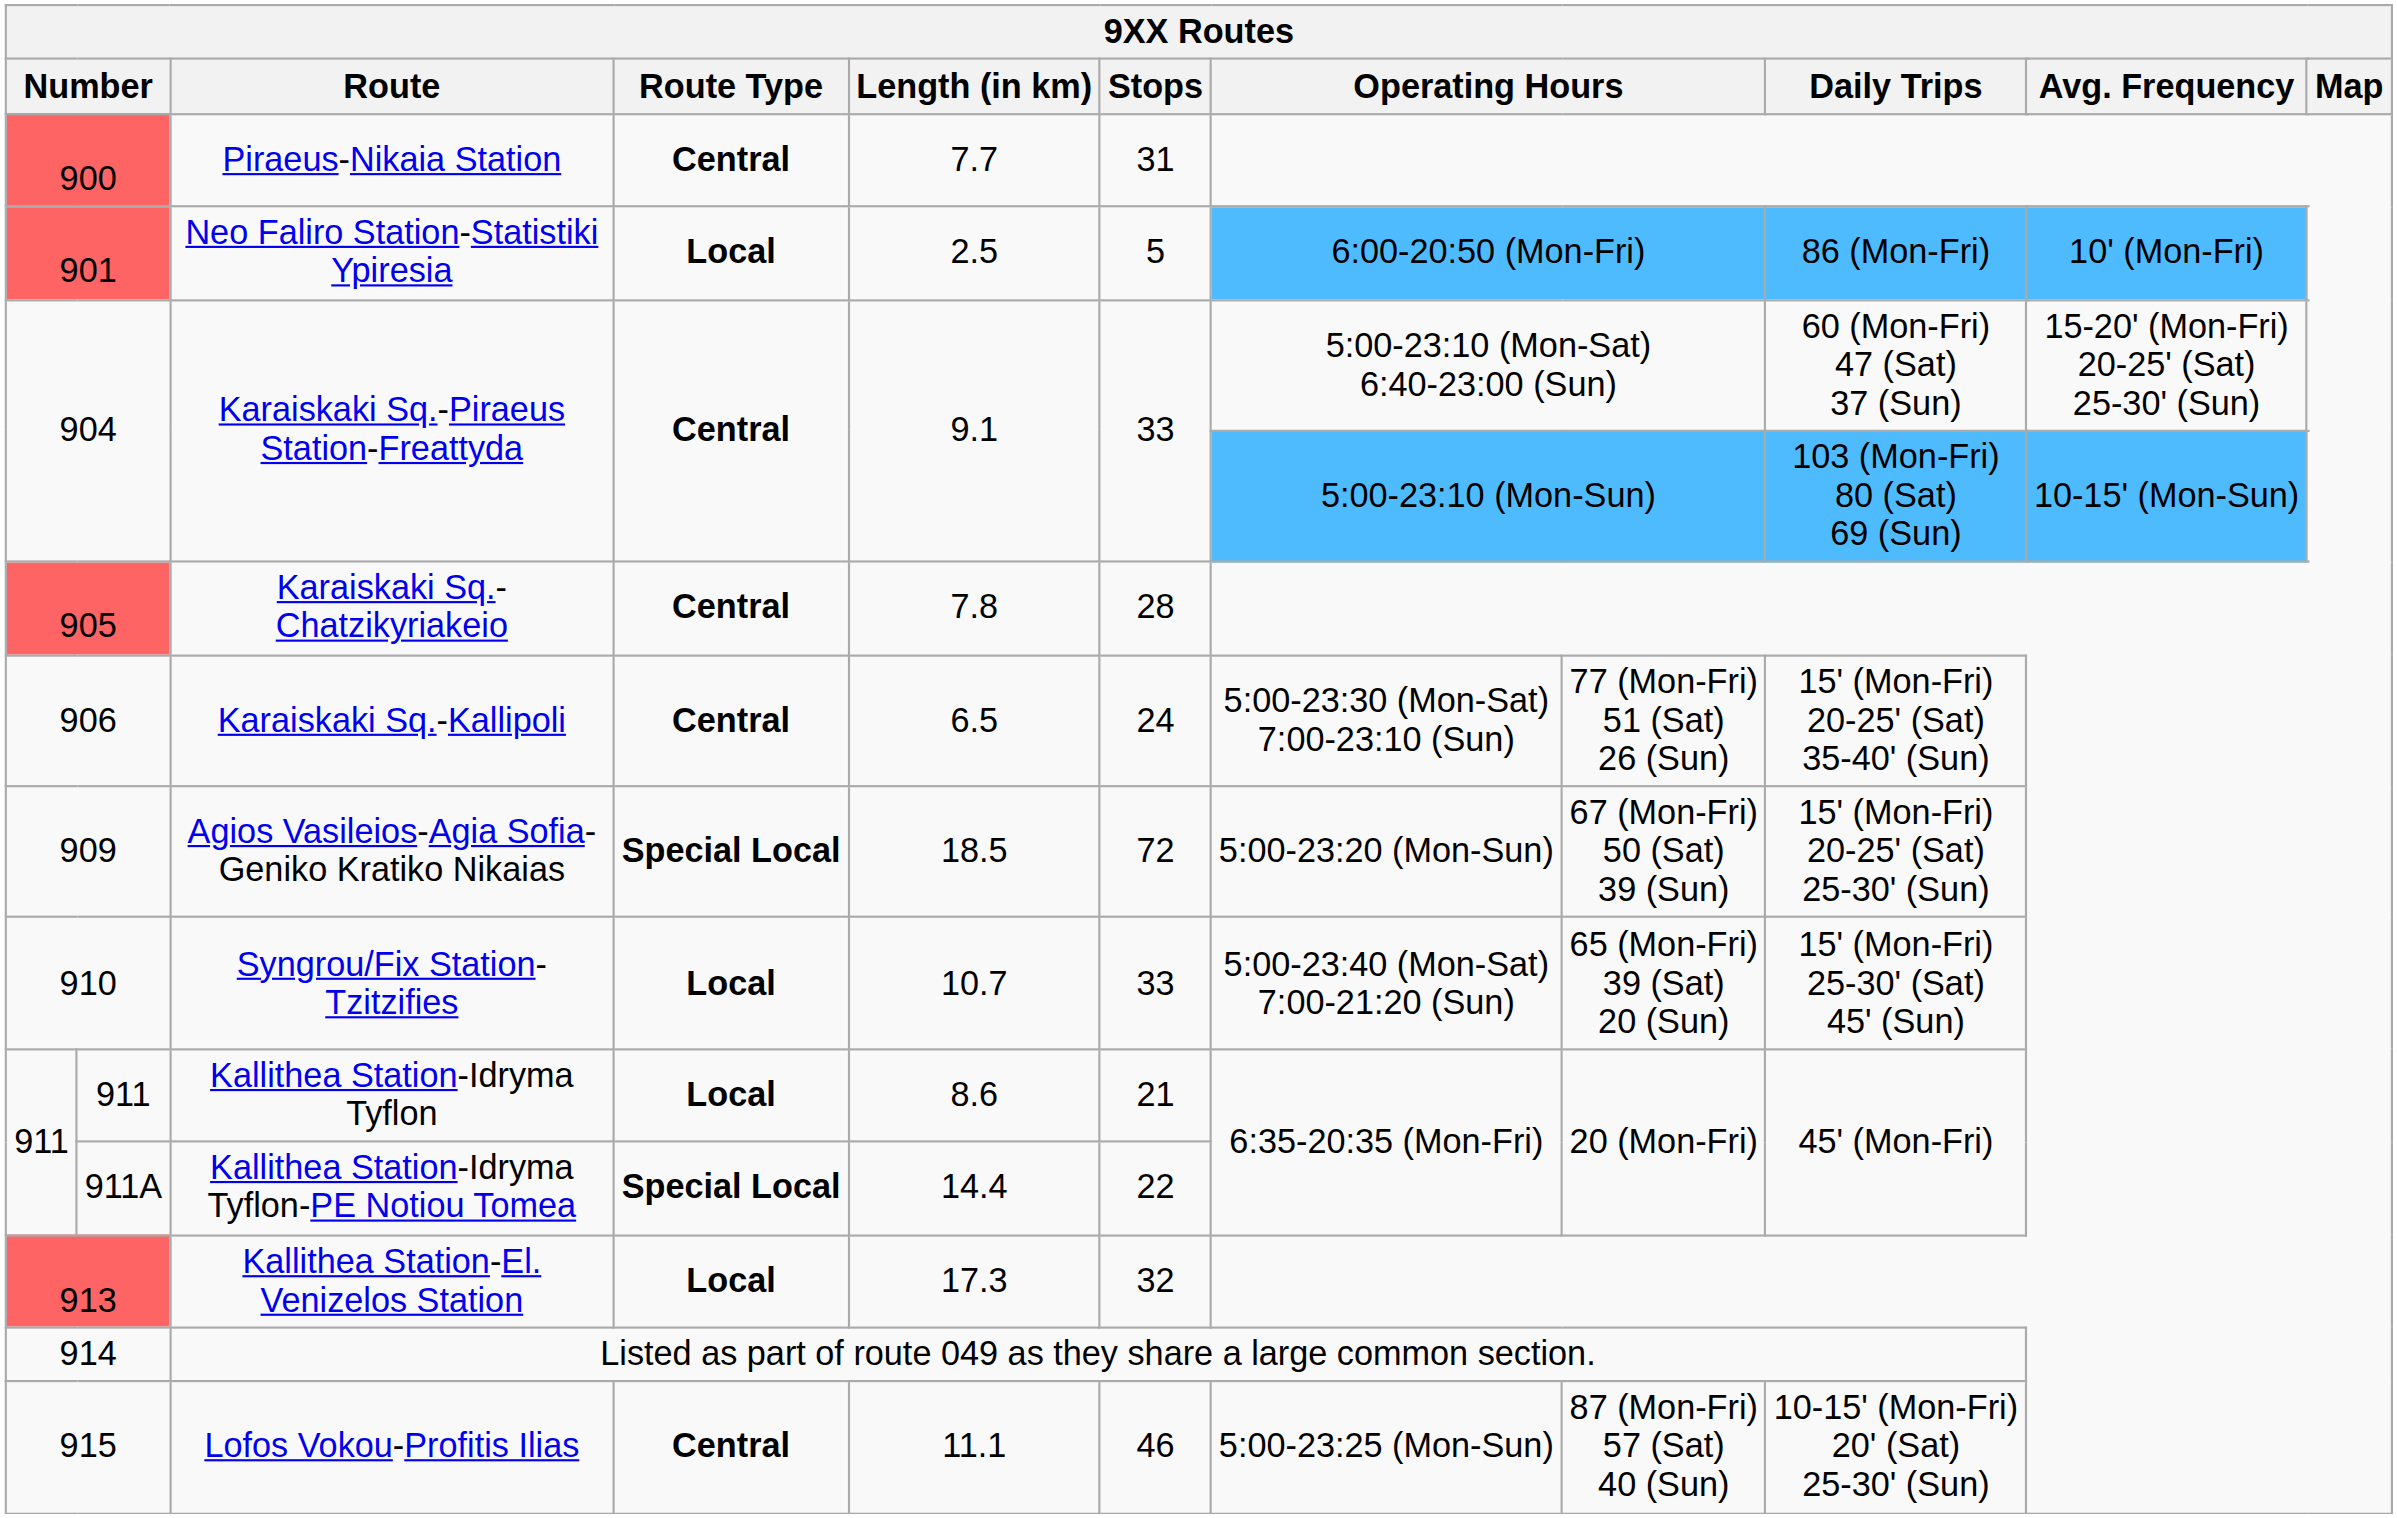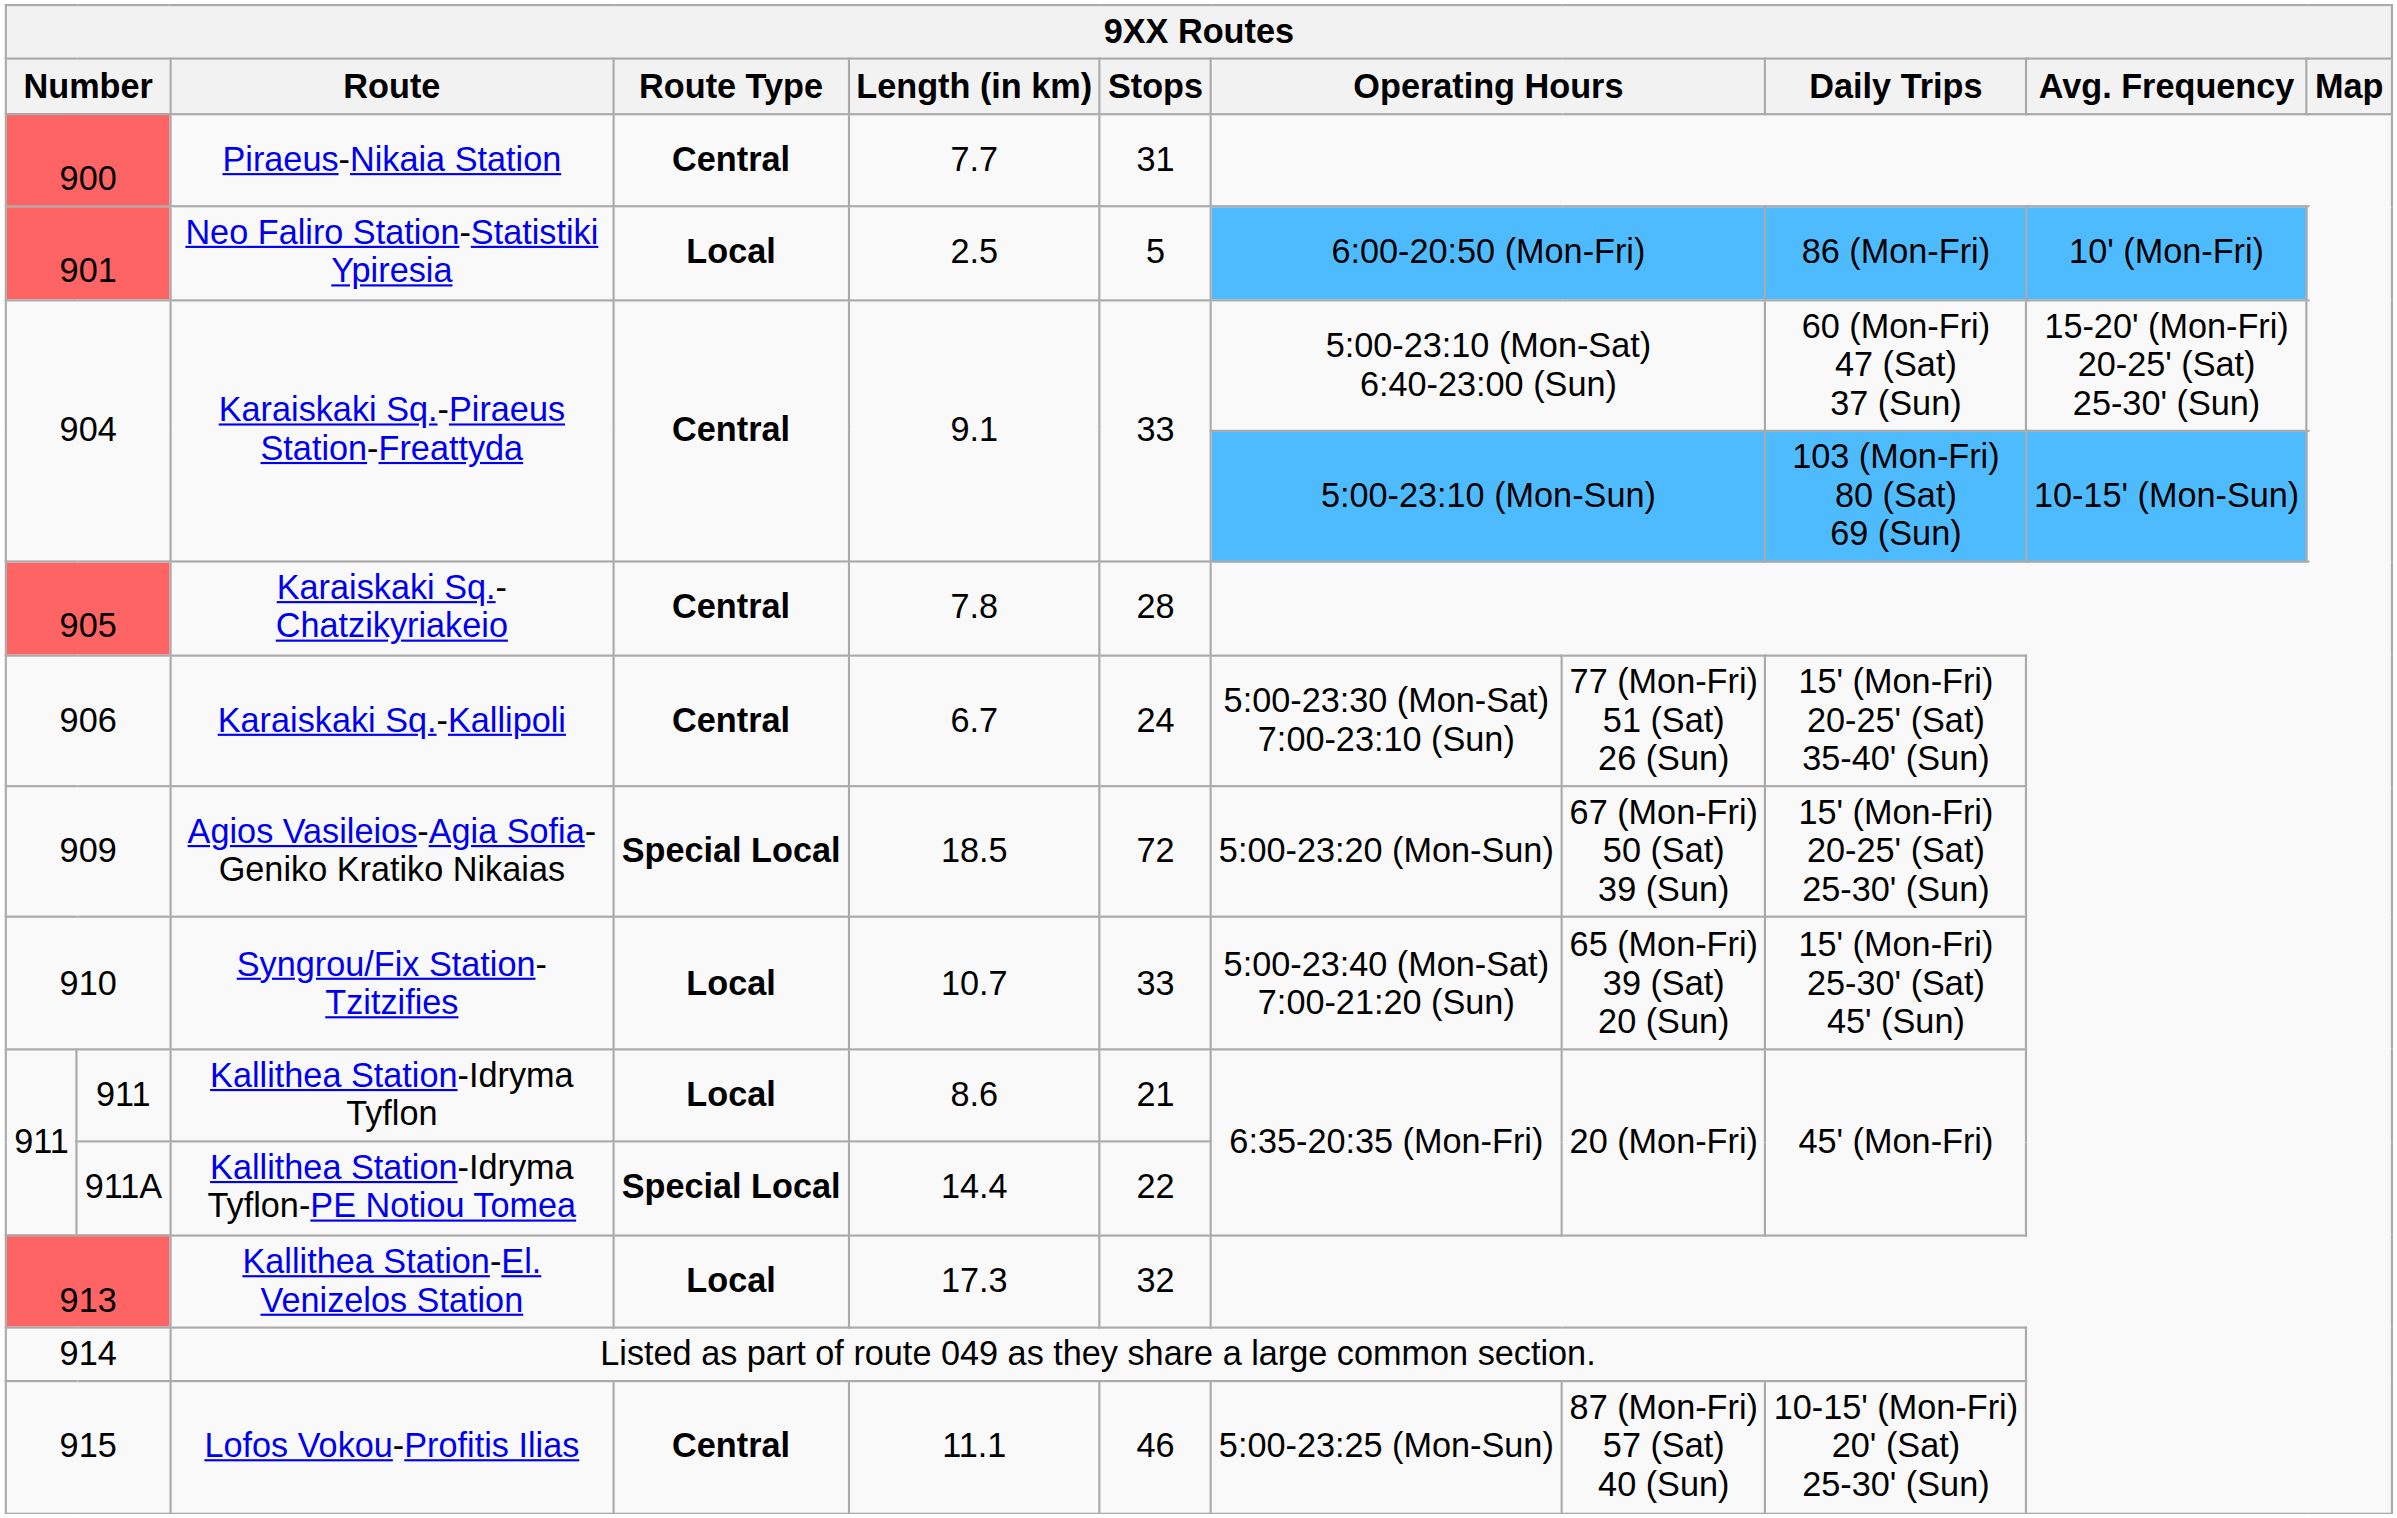Karaiskaki Sq.-Kallipoli | Length (in km): 6.5 -> 6.7
